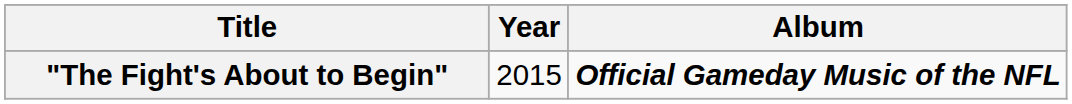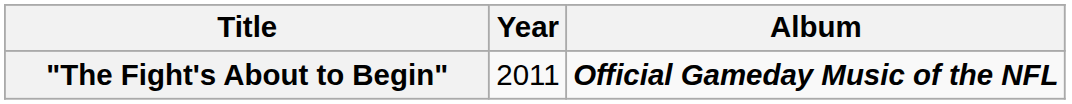"The Fight's About to Begin" | Year: 2015 -> 2011
